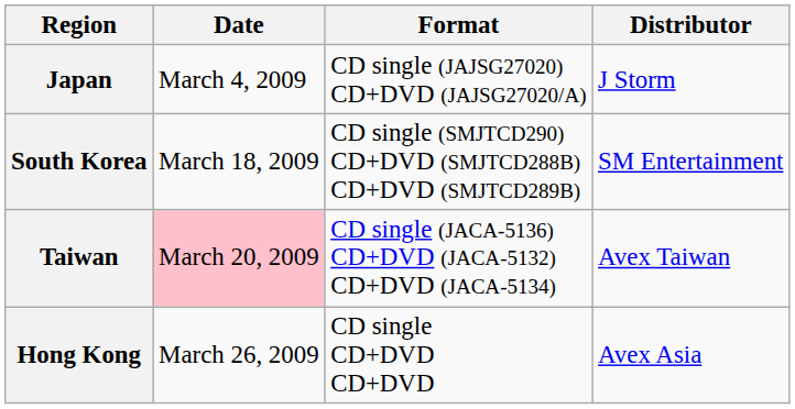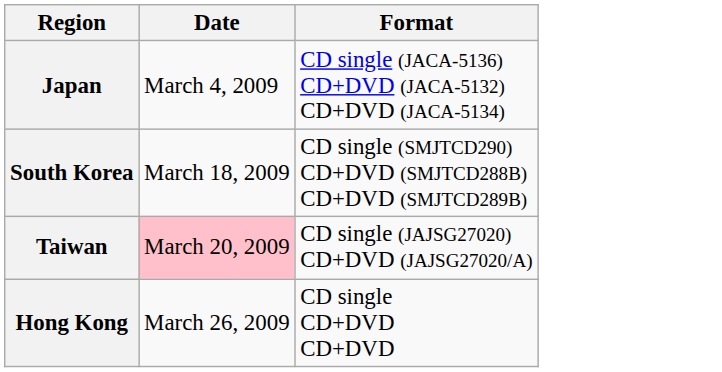- column: Distributor | J Storm | SM Entertainment | Avex Taiwan | Avex Asia
Japan | Format: CD single (JAJSG27020) CD+DVD (JAJSG27020/A) -> CD single (JACA-5136) CD+DVD (JACA-5132) CD+DVD (JACA-5134)
Taiwan | Format: CD single (JACA-5136) CD+DVD (JACA-5132) CD+DVD (JACA-5134) -> CD single (JAJSG27020) CD+DVD (JAJSG27020/A)
